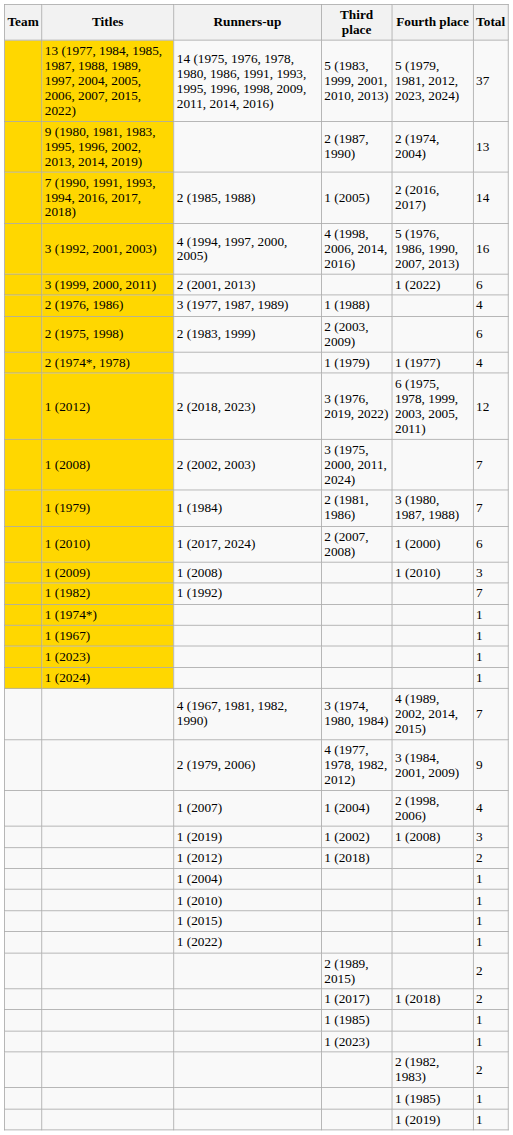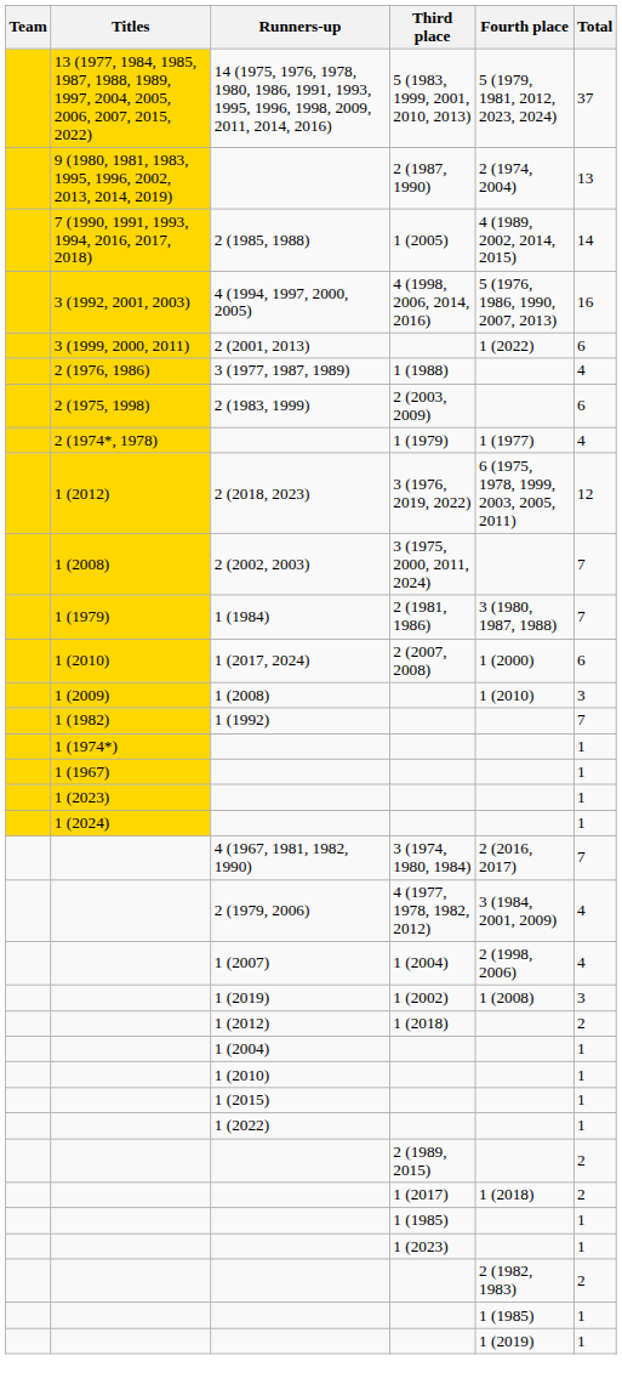2 (1985, 1988) | Fourth place: 2 (2016, 2017) -> 4 (1989, 2002, 2014, 2015)
4 (1967, 1981, 1982, 1990) | Fourth place: 4 (1989, 2002, 2014, 2015) -> 2 (2016, 2017)
2 (1979, 2006) | Total: 9 -> 4
